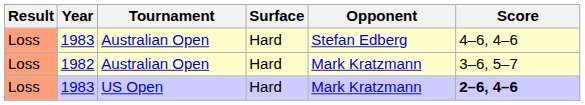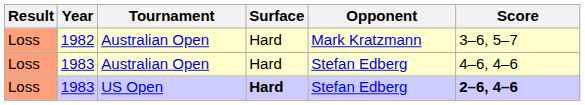rows swapped: 1982 <-> 1983 / Australian Open
1983 / US Open | Surface: normal -> bold
1983 / US Open | Opponent: Mark Kratzmann -> Stefan Edberg
